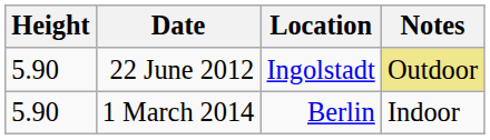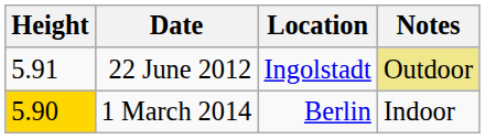22 June 2012 | Height: 5.90 -> 5.91
1 March 2014 | Height: no background -> gold background
